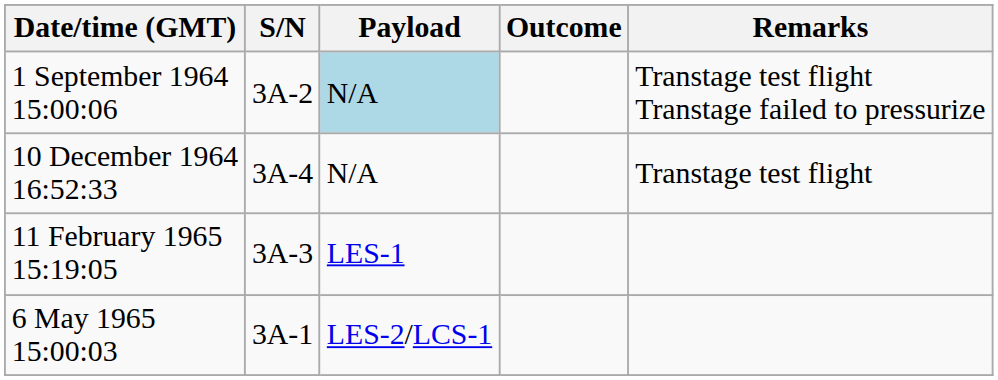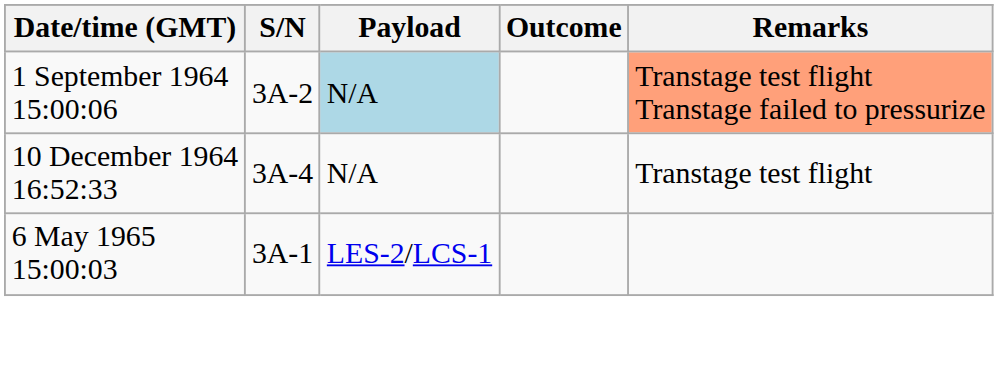1 September 1964 15:00:06 | Remarks: no background -> lightsalmon background
- row: 11 February 1965 15:19:05 | 3A-3 | LES-1
